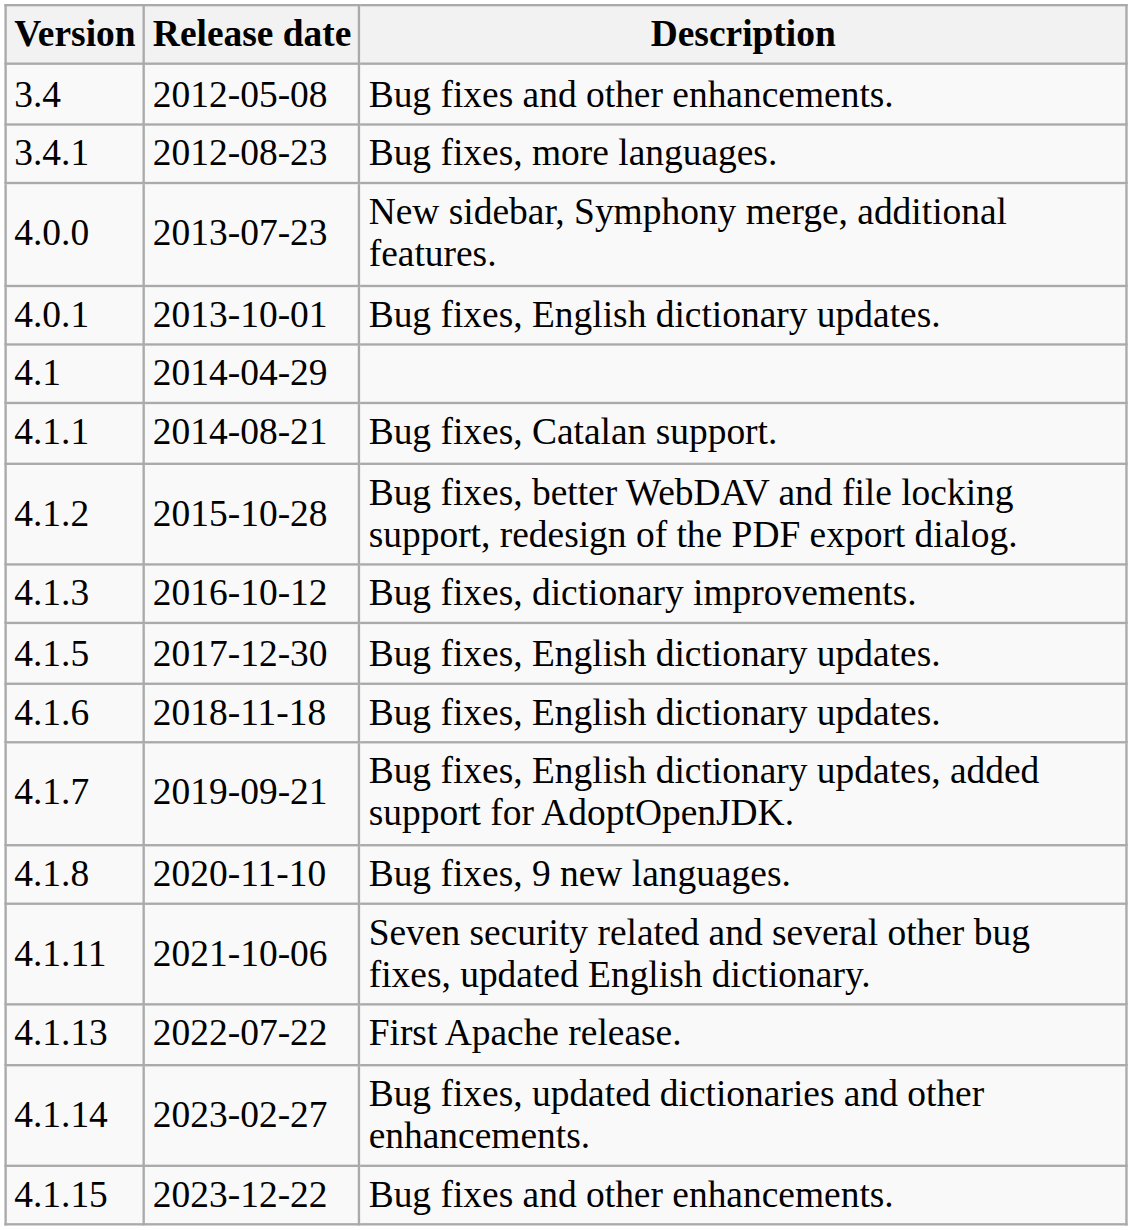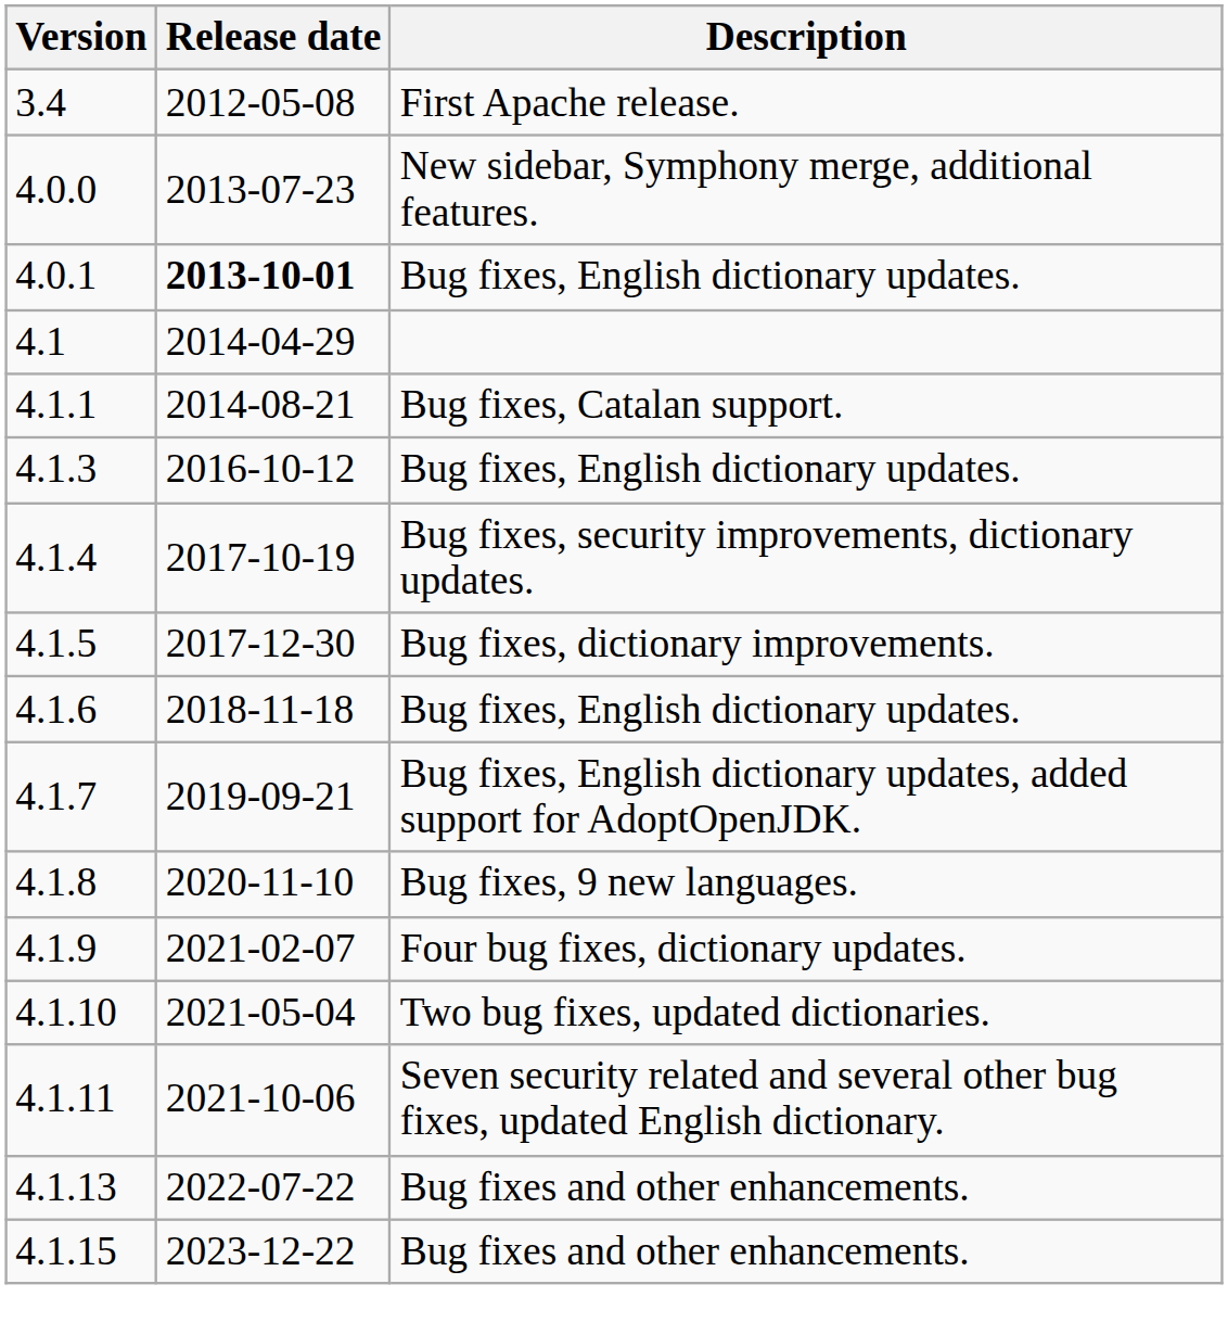3.4 | Description: Bug fixes and other enhancements. -> First Apache release.
- row: 3.4.1 | 2012-08-23 | Bug fixes, more languages.
4.0.1 | Release date: normal -> bold
- row: 4.1.2 | 2015-10-28 | Bug fixes, better WebDAV and file locking support, redesign of the PDF export dialog.
4.1.3 | Description: Bug fixes, dictionary improvements. -> Bug fixes, English dictionary updates.
+ row: 4.1.4 | 2017-10-19 | Bug fixes, security improvements, dictionary updates.
4.1.5 | Description: Bug fixes, English dictionary updates. -> Bug fixes, dictionary improvements.
+ row: 4.1.9 | 2021-02-07 | Four bug fixes, dictionary updates.
+ row: 4.1.10 | 2021-05-04 | Two bug fixes, updated dictionaries.
4.1.13 | Description: First Apache release. -> Bug fixes and other enhancements.
- row: 4.1.14 | 2023-02-27 | Bug fixes, updated dictionaries and other enhancements.
